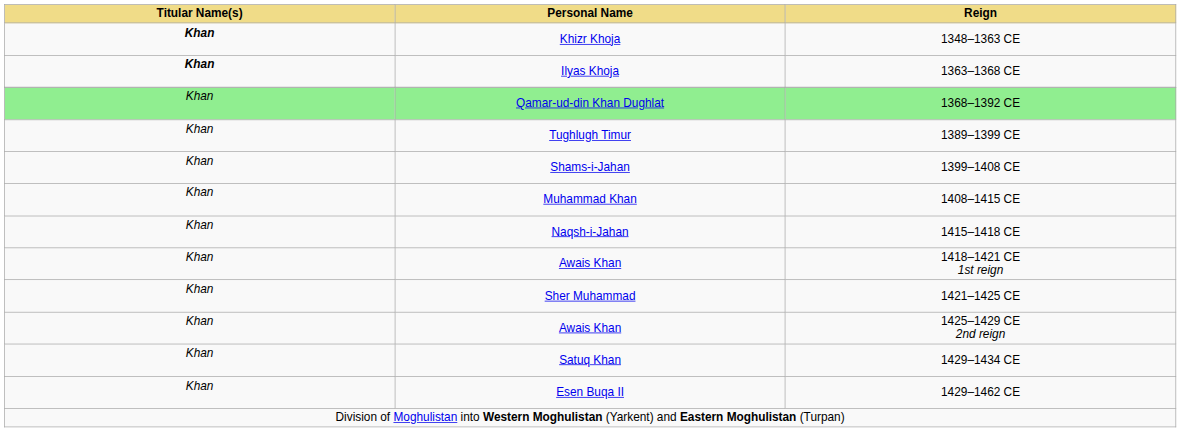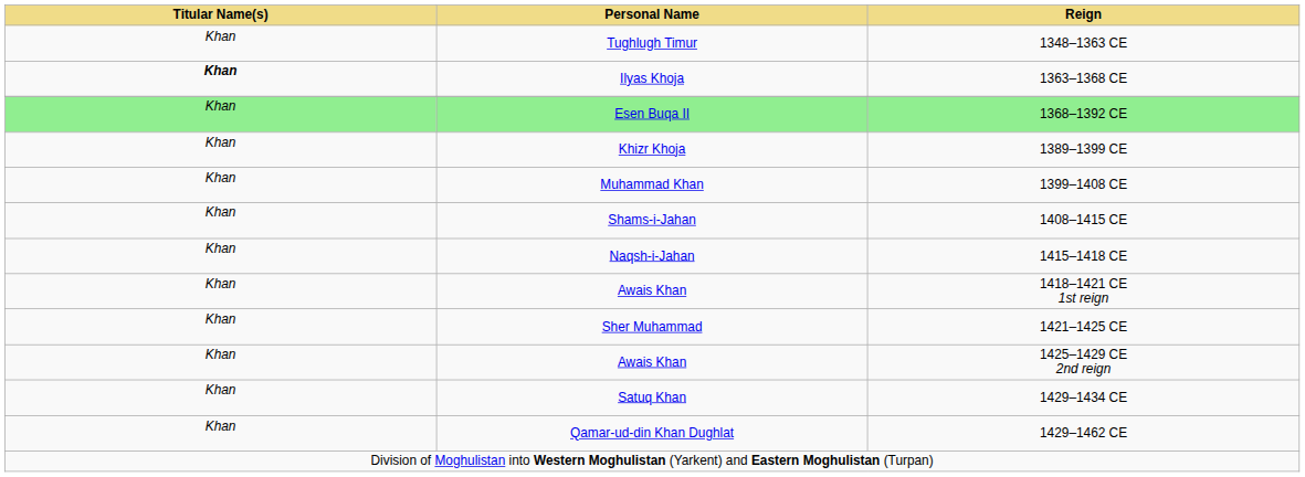1348–1363 CE | Titular Name(s): bold -> normal
1348–1363 CE | Personal Name: Khizr Khoja -> Tughlugh Timur
1368–1392 CE | Personal Name: Qamar-ud-din Khan Dughlat -> Esen Buqa II
1389–1399 CE | Personal Name: Tughlugh Timur -> Khizr Khoja
1399–1408 CE | Personal Name: Shams-i-Jahan -> Muhammad Khan
1408–1415 CE | Personal Name: Muhammad Khan -> Shams-i-Jahan
1429–1462 CE | Personal Name: Esen Buqa II -> Qamar-ud-din Khan Dughlat
